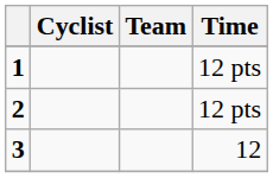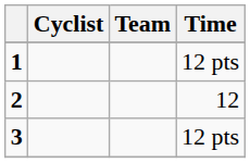2 | Time: 12 pts -> 12
3 | Time: 12 -> 12 pts
